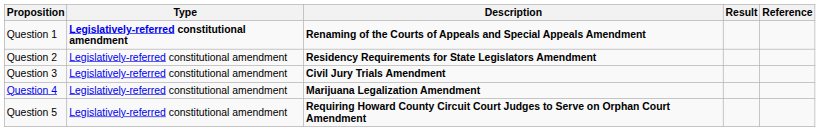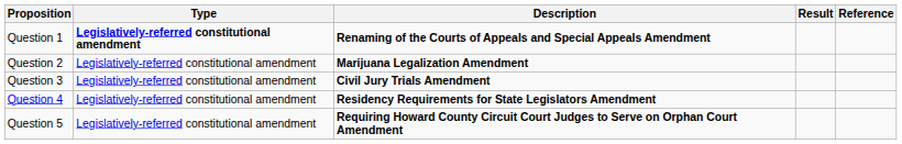Question 2 | Description: Residency Requirements for State Legislators Amendment -> Marijuana Legalization Amendment
Question 4 | Description: Marijuana Legalization Amendment -> Residency Requirements for State Legislators Amendment
